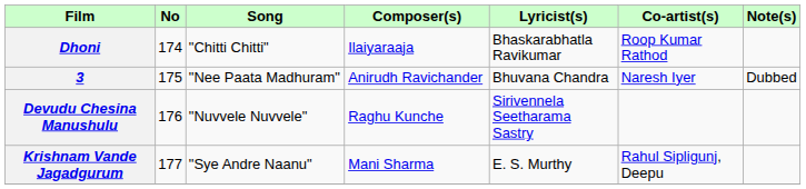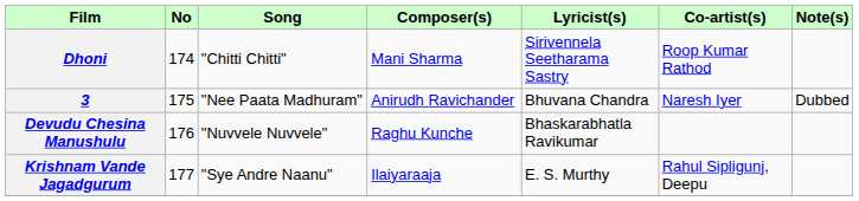Dhoni | Composer(s): Ilaiyaraaja -> Mani Sharma
Dhoni | Lyricist(s): Bhaskarabhatla Ravikumar -> Sirivennela Seetharama Sastry
Devudu Chesina Manushulu | Lyricist(s): Sirivennela Seetharama Sastry -> Bhaskarabhatla Ravikumar
Krishnam Vande Jagadgurum | Composer(s): Mani Sharma -> Ilaiyaraaja
